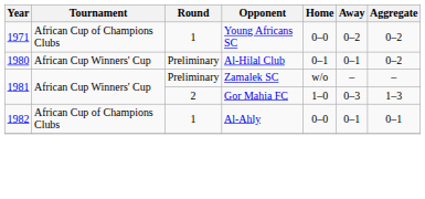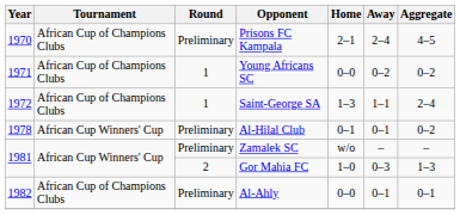+ row: 1970 | African Cup of Champions Clubs | Preliminary | Prisons FC Kampala | 2–1 | 2–4 | 4–5
+ row: 1972 | African Cup of Champions Clubs | 1 | Saint-George SA | 1–3 | 1–1 | 2–4
Al-Hilal Club | Year: 1980 -> 1978
Al-Ahly | Round: 1 -> Preliminary
